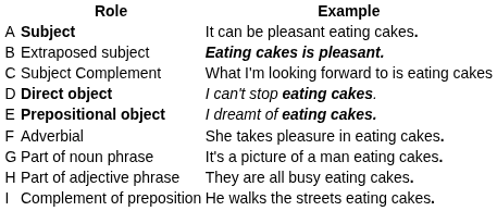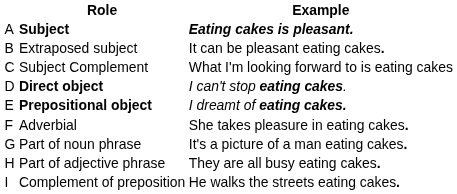Subject | Example: It can be pleasant eating cakes. -> Eating cakes is pleasant.
Extraposed subject | Example: Eating cakes is pleasant. -> It can be pleasant eating cakes.
